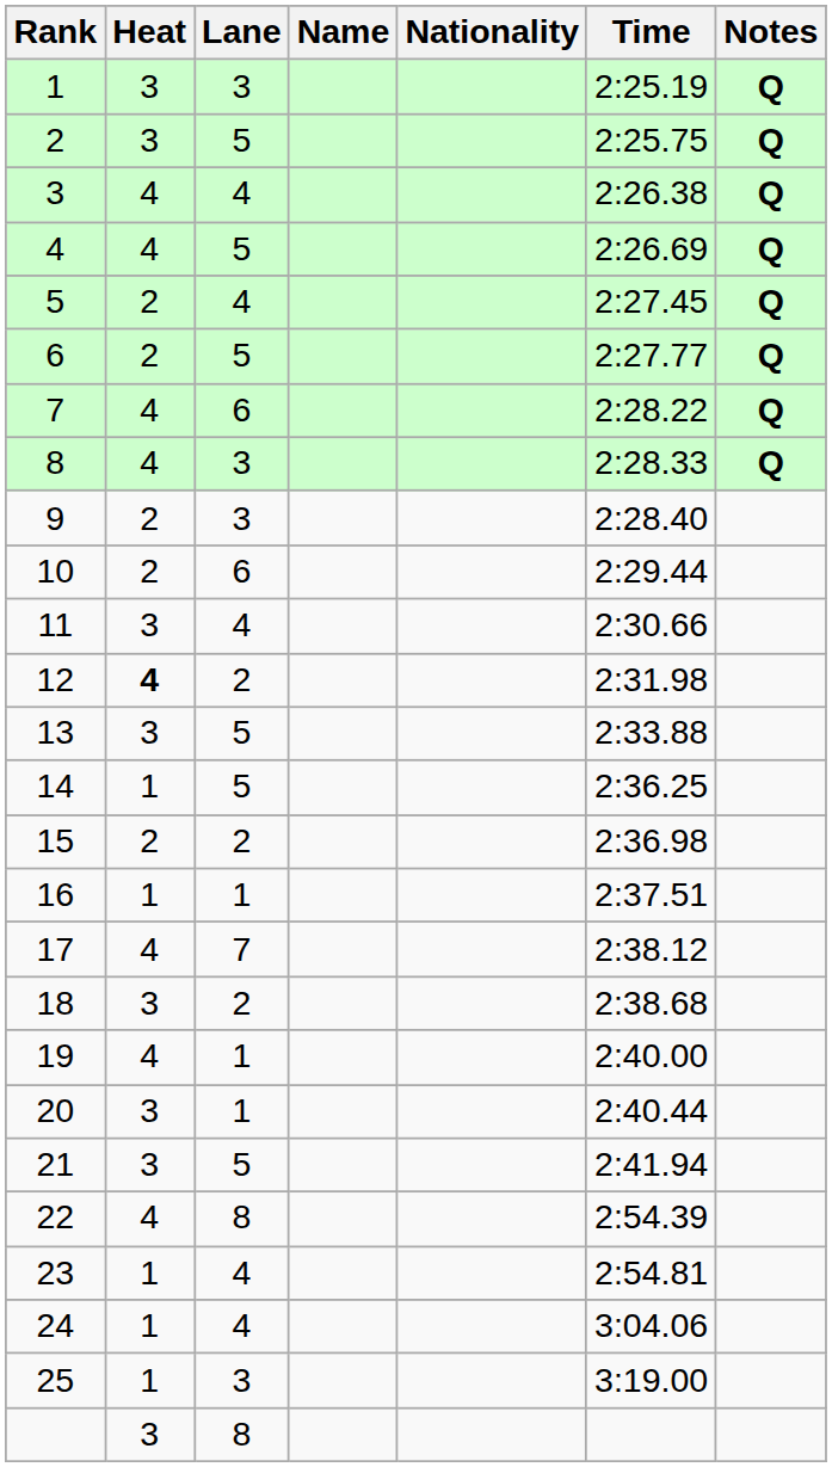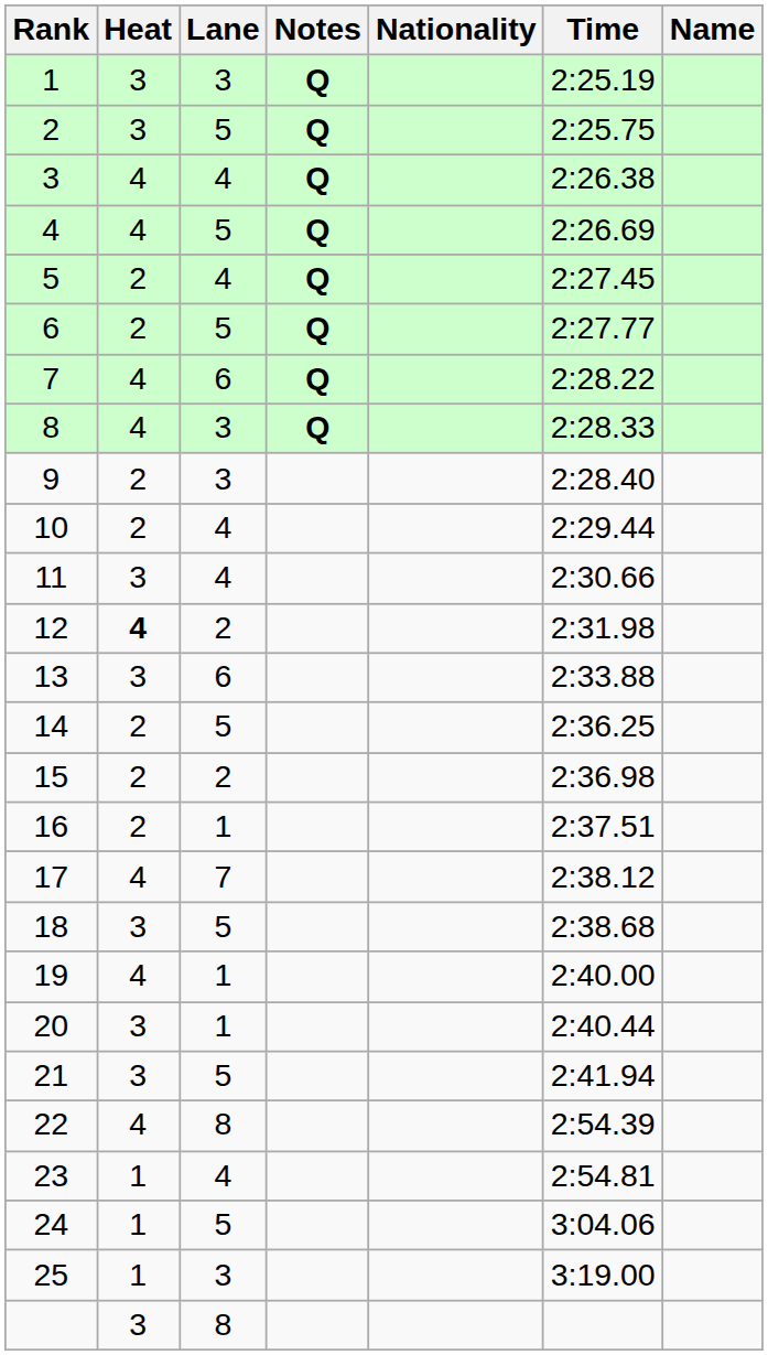columns swapped: Name <-> Notes
10 | Lane: 6 -> 4
13 | Lane: 5 -> 6
14 | Heat: 1 -> 2
16 | Heat: 1 -> 2
18 | Lane: 2 -> 5
24 | Lane: 4 -> 5
